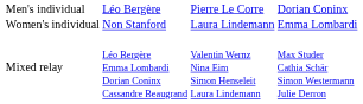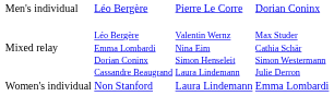rows swapped: Women's individual <-> Mixed relay
